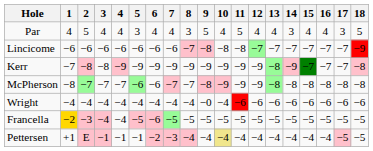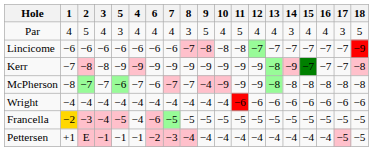columns swapped: 4 <-> 5
McPherson | 9: −8 -> −4
Wright | 9: −0 -> −4
Pettersen | 10: khaki background -> no background
